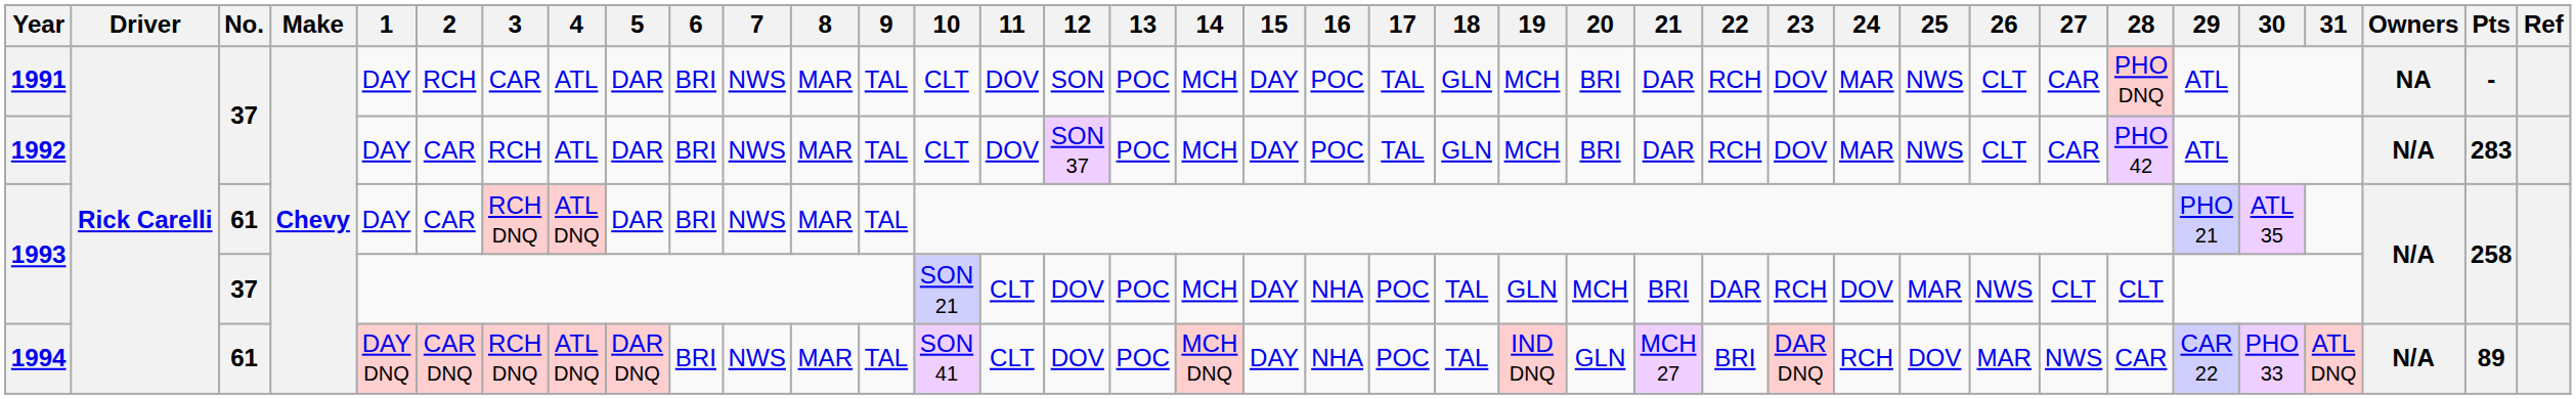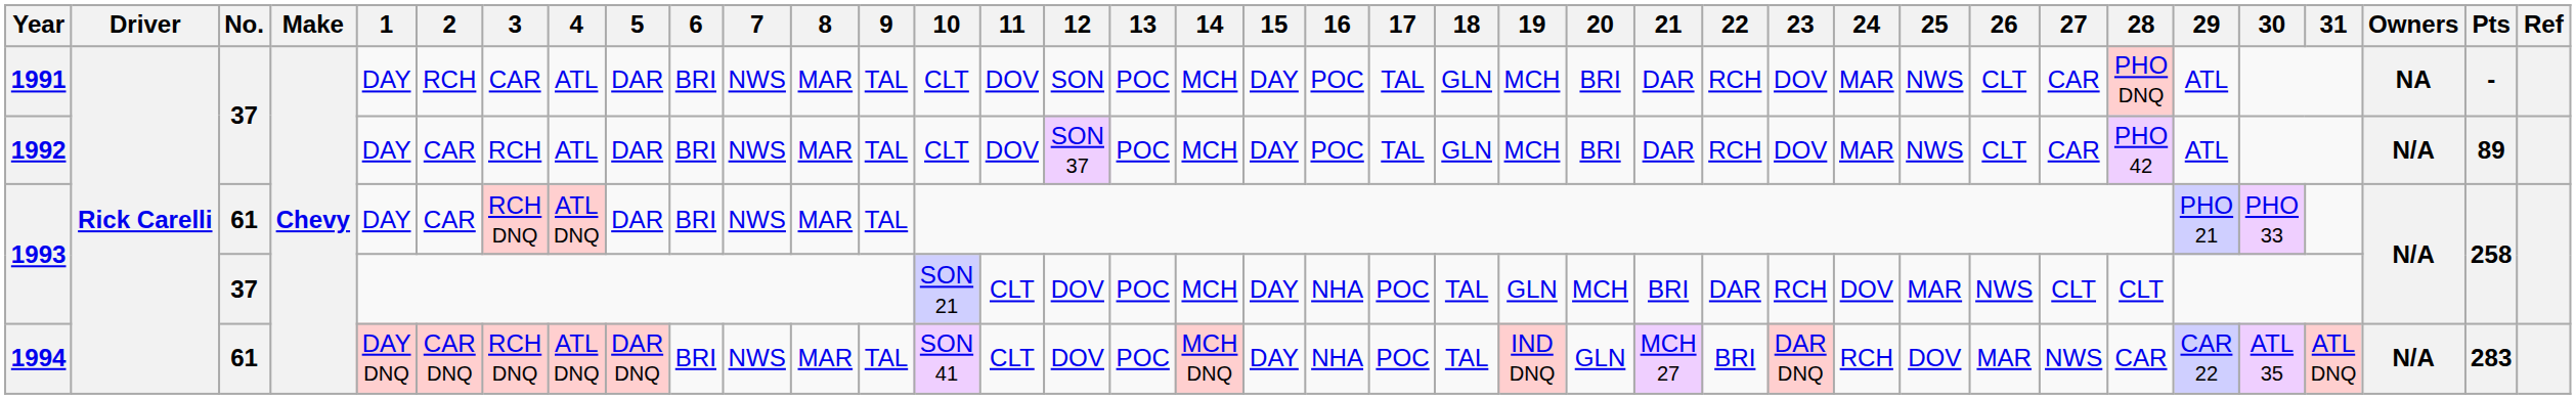1992 | Pts: 283 -> 89
1993 / 61 | 30: ATL 35 -> PHO 33
1994 | 30: PHO 33 -> ATL 35
1994 | Pts: 89 -> 283
